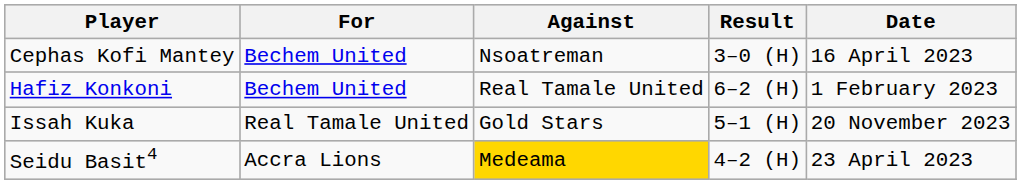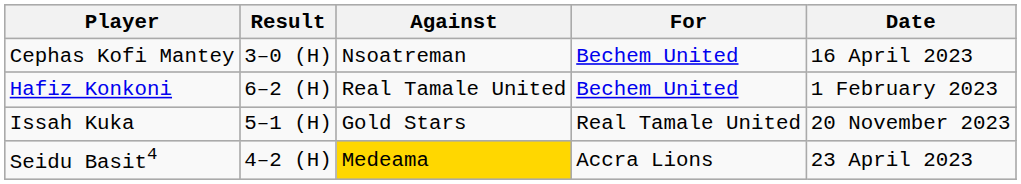columns swapped: For <-> Result
